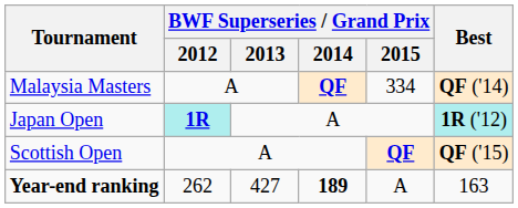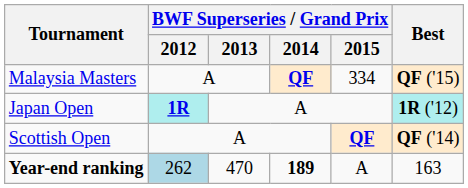Malaysia Masters | Best: QF ('14) -> QF ('15)
Scottish Open | Best: QF ('15) -> QF ('14)
Year-end ranking | BWF Superseries / Grand Prix / 2012: no background -> lightblue background
Year-end ranking | BWF Superseries / Grand Prix / 2013: 427 -> 470
